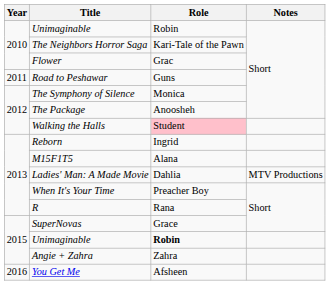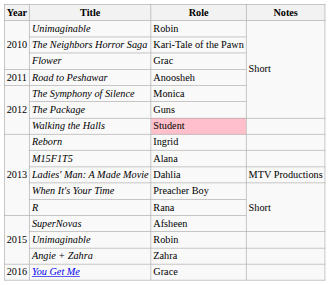Road to Peshawar | Role: Guns -> Anoosheh
The Package | Role: Anoosheh -> Guns
SuperNovas | Role: Grace -> Afsheen
2015 / Unimaginable | Role: bold -> normal
You Get Me | Role: Afsheen -> Grace
